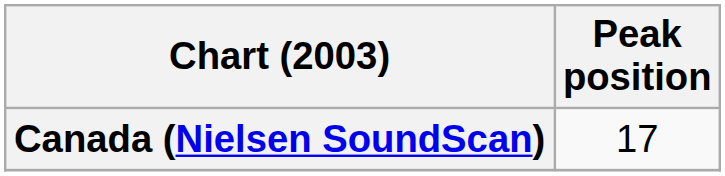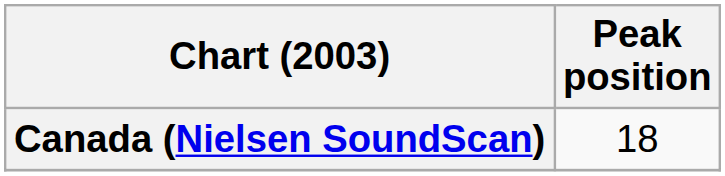Canada (Nielsen SoundScan) | Peak position: 17 -> 18
